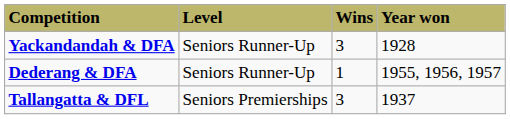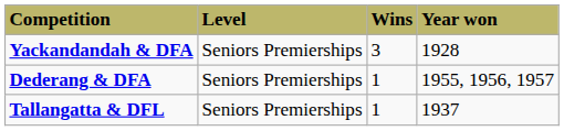Yackandandah & DFA | Level: Seniors Runner-Up -> Seniors Premierships
Dederang & DFA | Level: Seniors Runner-Up -> Seniors Premierships
Tallangatta & DFL | Wins: 3 -> 1
